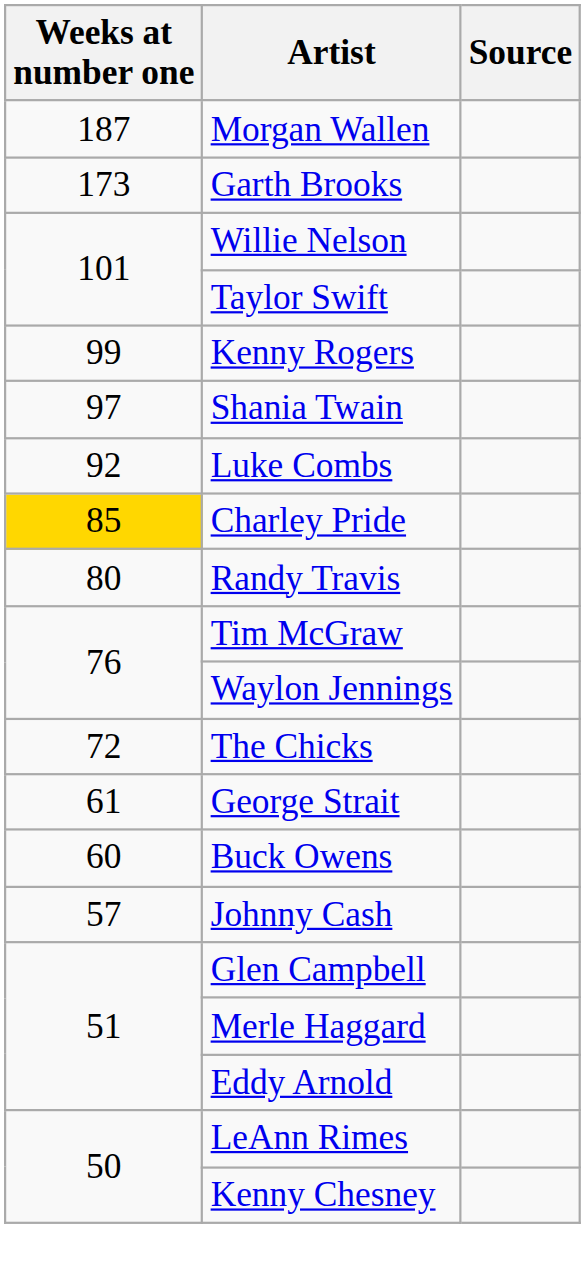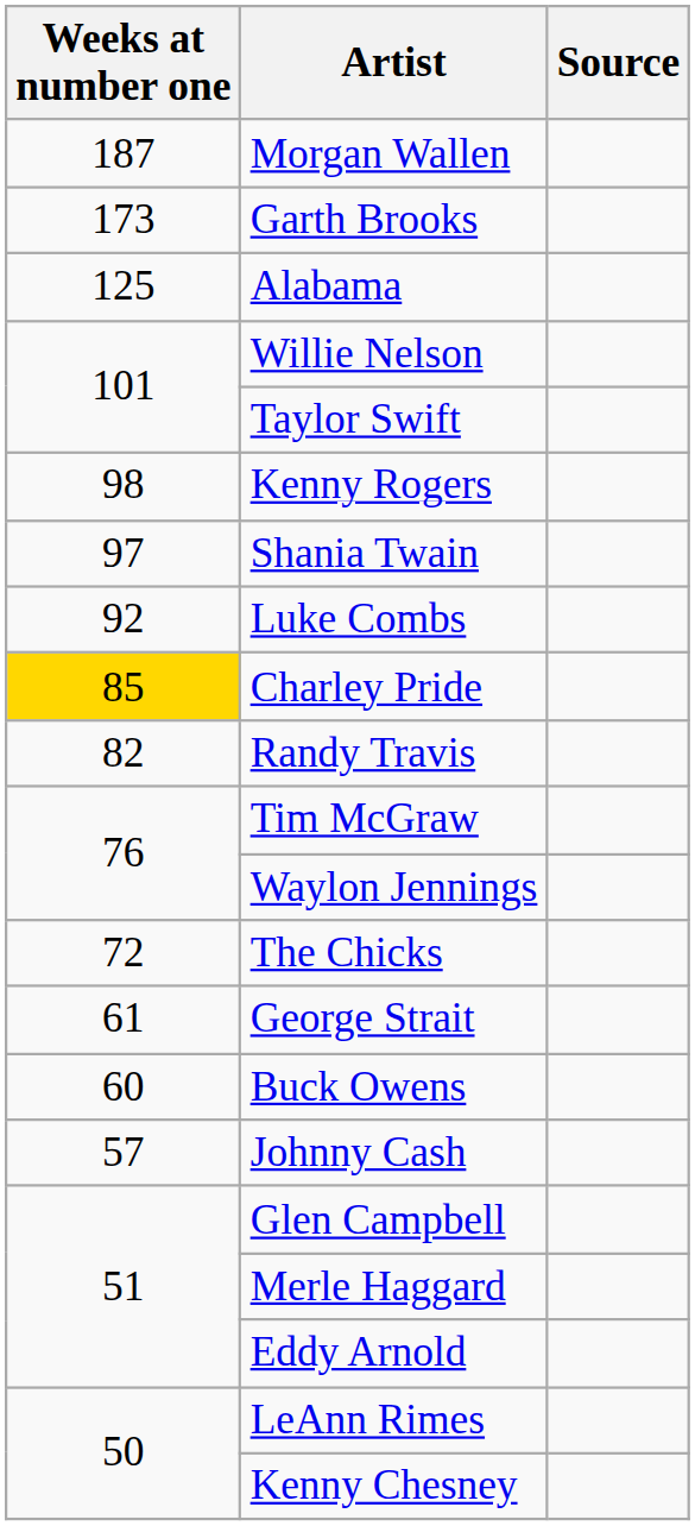+ row: 125 | Alabama
Kenny Rogers | Weeks at number one: 99 -> 98
Randy Travis | Weeks at number one: 80 -> 82
